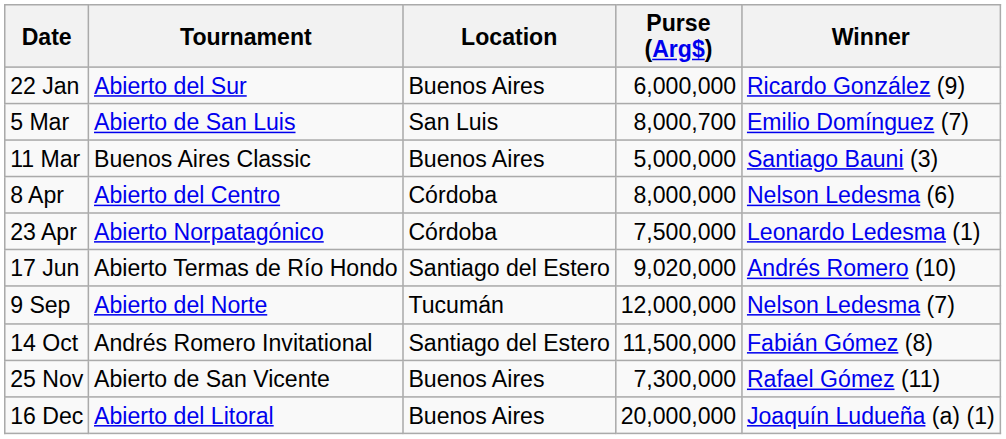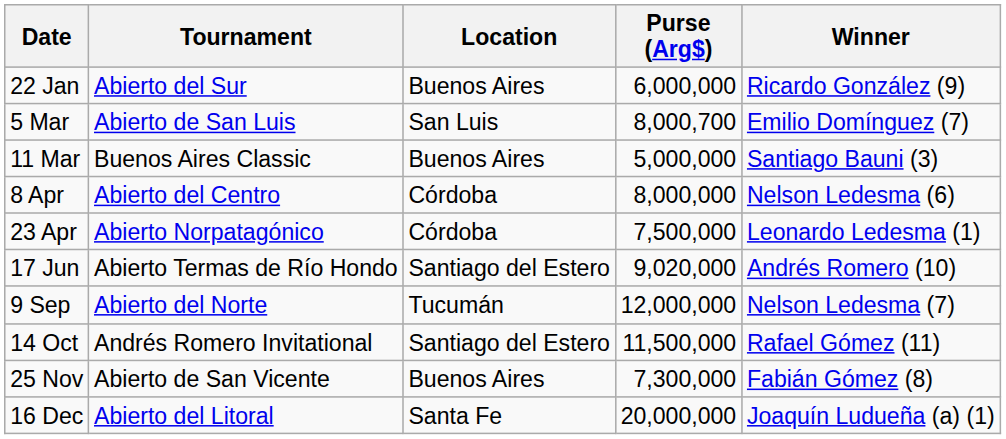14 Oct | Winner: Fabián Gómez (8) -> Rafael Gómez (11)
25 Nov | Winner: Rafael Gómez (11) -> Fabián Gómez (8)
16 Dec | Location: Buenos Aires -> Santa Fe
